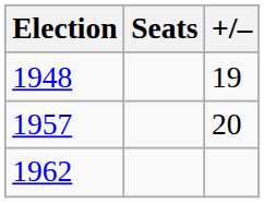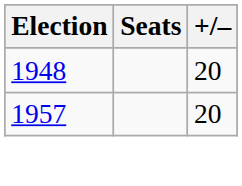1948 | +/–: 19 -> 20
- row: 1962
